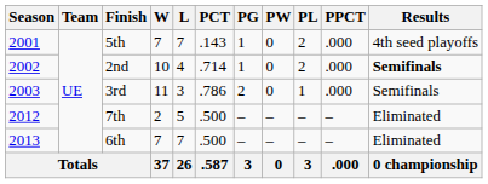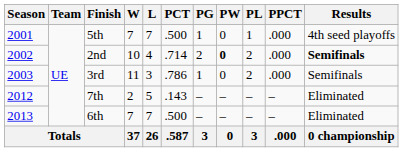5th | PCT: .143 -> .500
5th | PL: 2 -> 1
2nd | PG: 1 -> 2
2nd | PW: normal -> bold
3rd | PG: 2 -> 1
3rd | PL: 1 -> 2
7th | PCT: .500 -> .143
